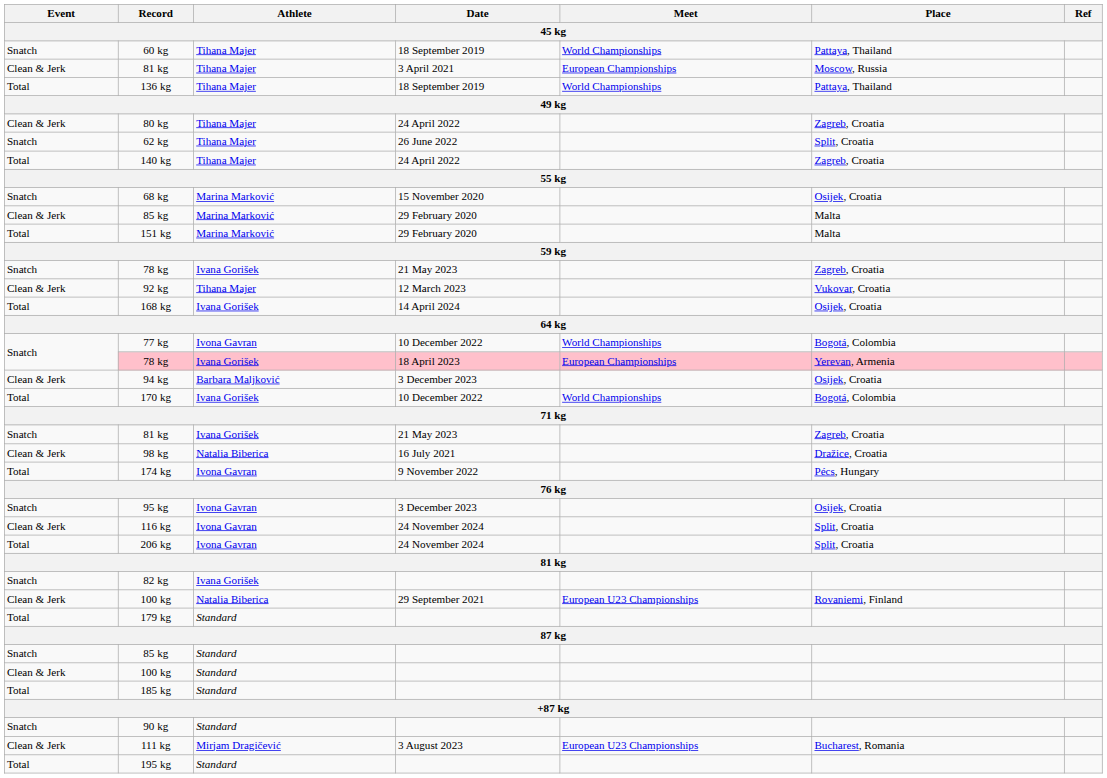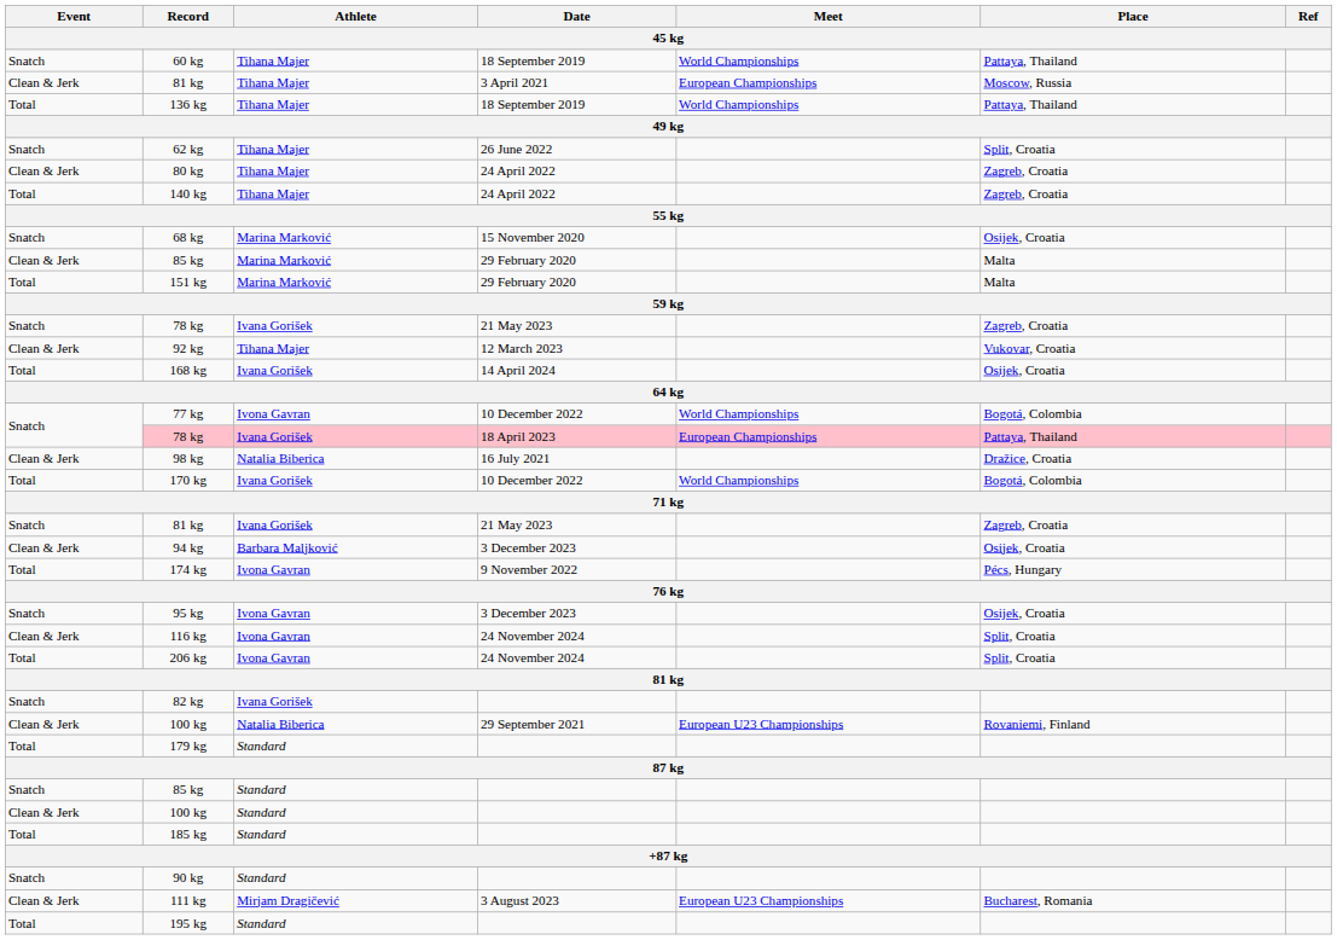rows swapped: 62 kg <-> 80 kg
78 kg / 18 April 2023 | Place: Yerevan, Armenia -> Pattaya, Thailand
rows swapped: 94 kg <-> 98 kg
